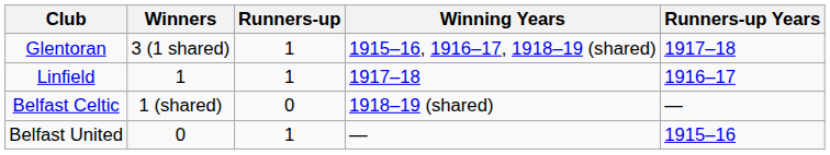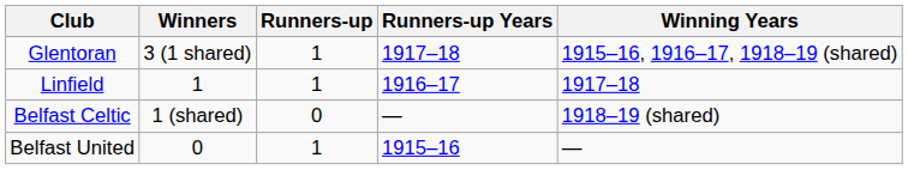columns swapped: Winning Years <-> Runners-up Years
